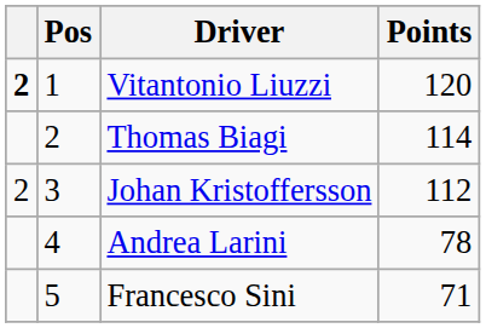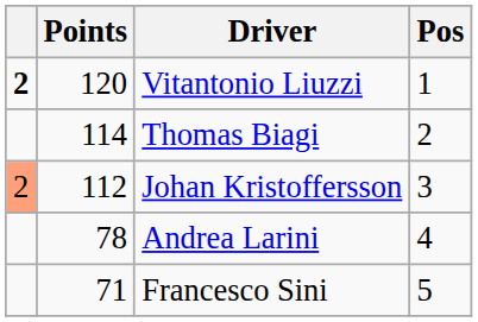columns swapped: Pos <-> Points
Johan Kristoffersson | column 1: no background -> lightsalmon background
